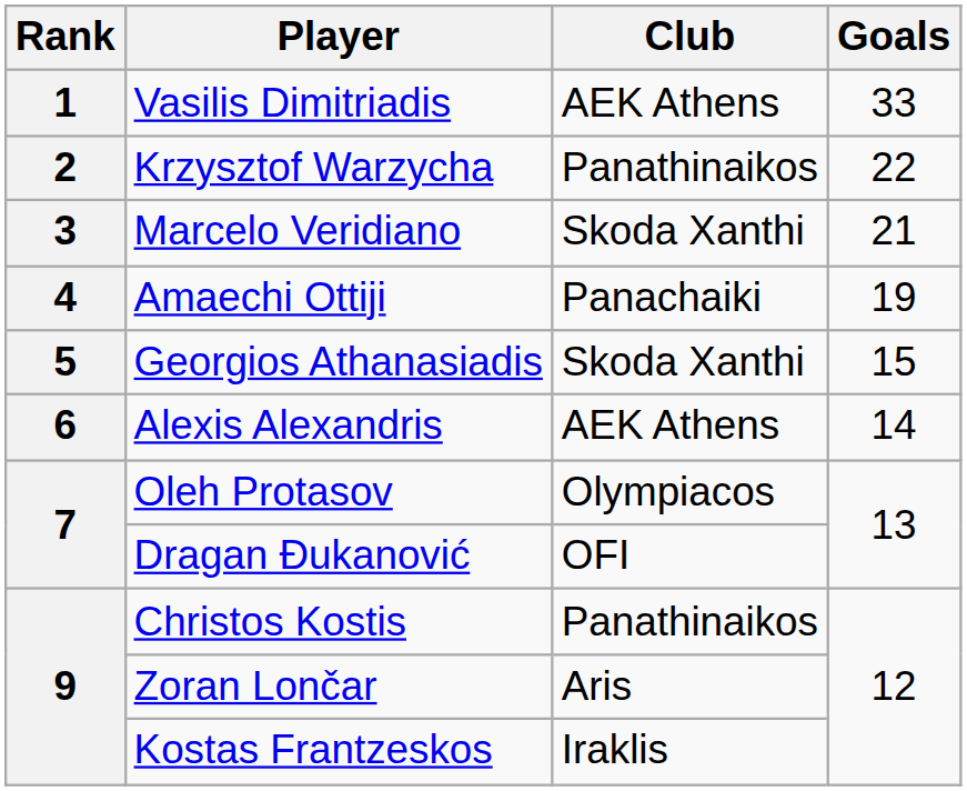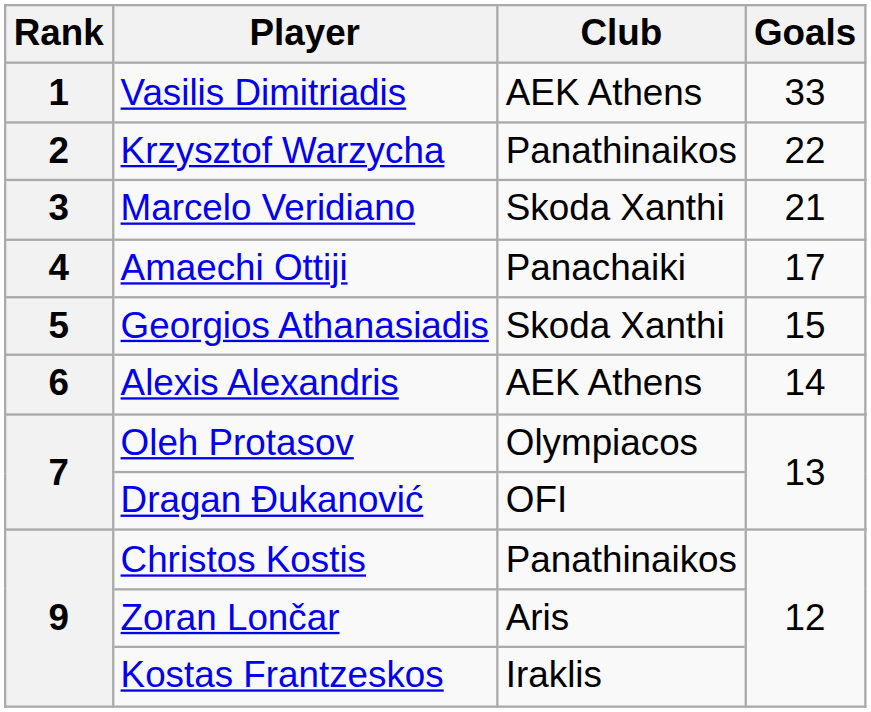Amaechi Ottiji | Goals: 19 -> 17
